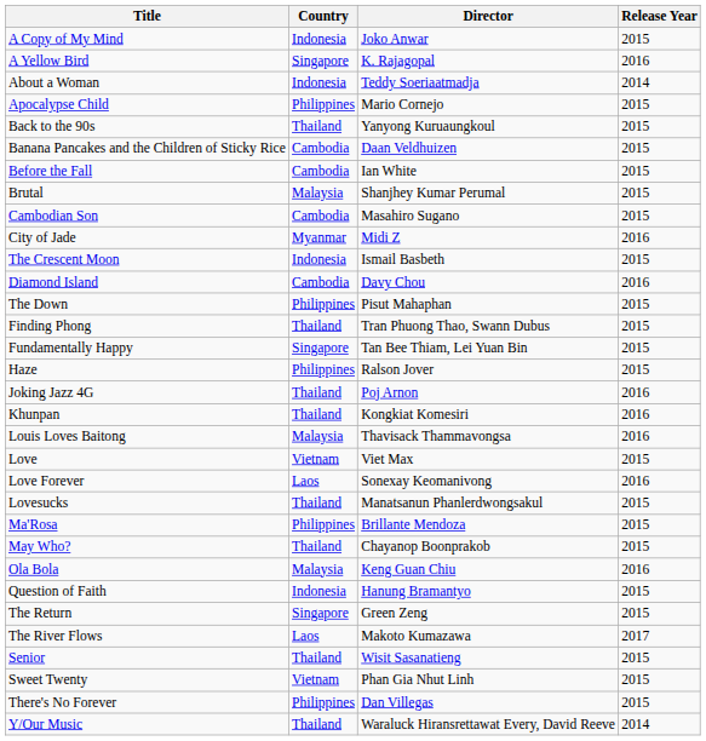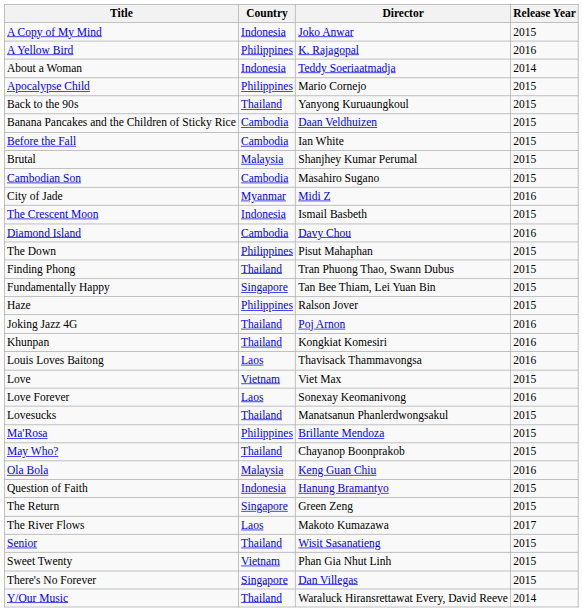A Yellow Bird | Country: Singapore -> Philippines
Louis Loves Baitong | Country: Malaysia -> Laos
There's No Forever | Country: Philippines -> Singapore
